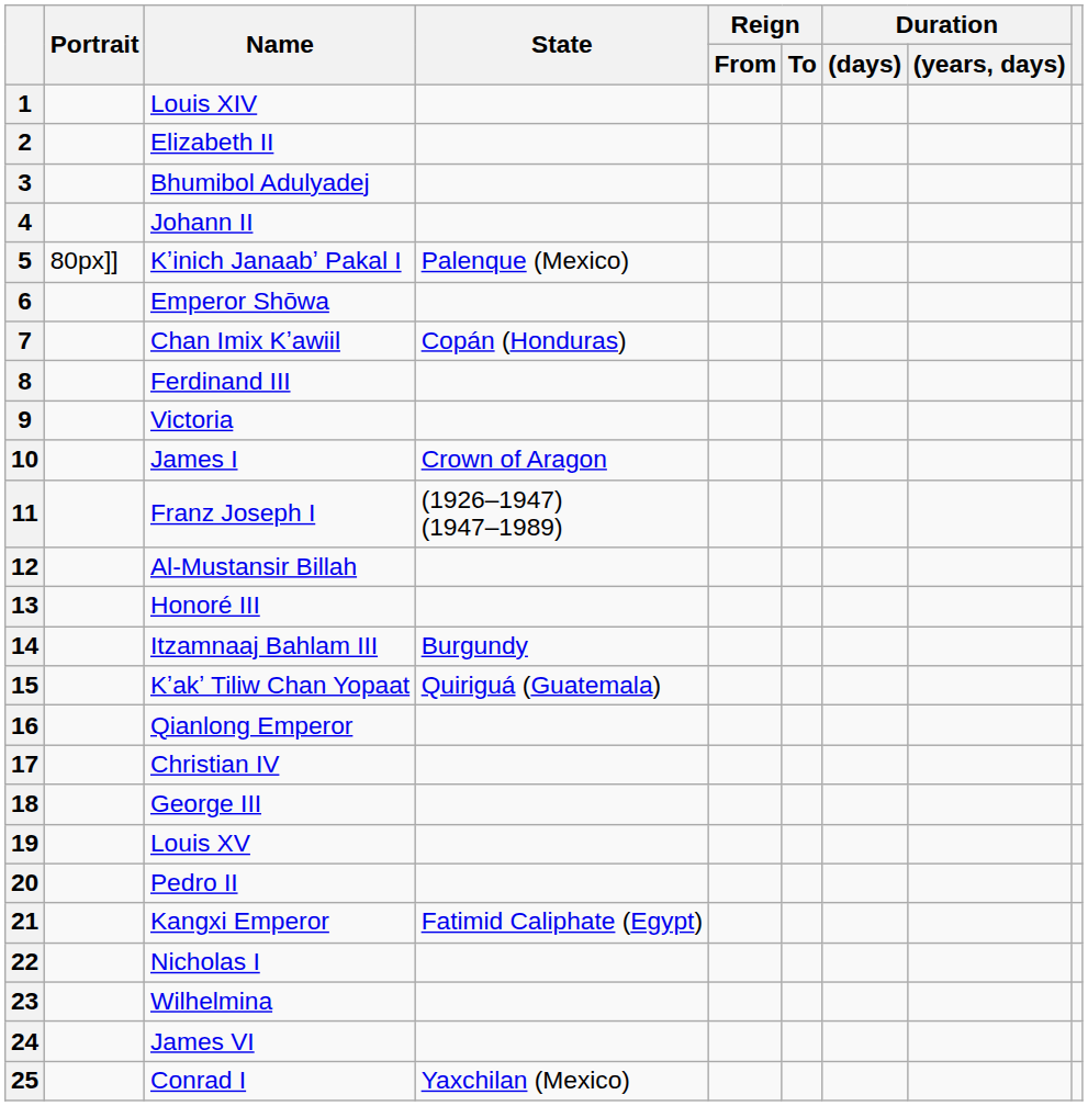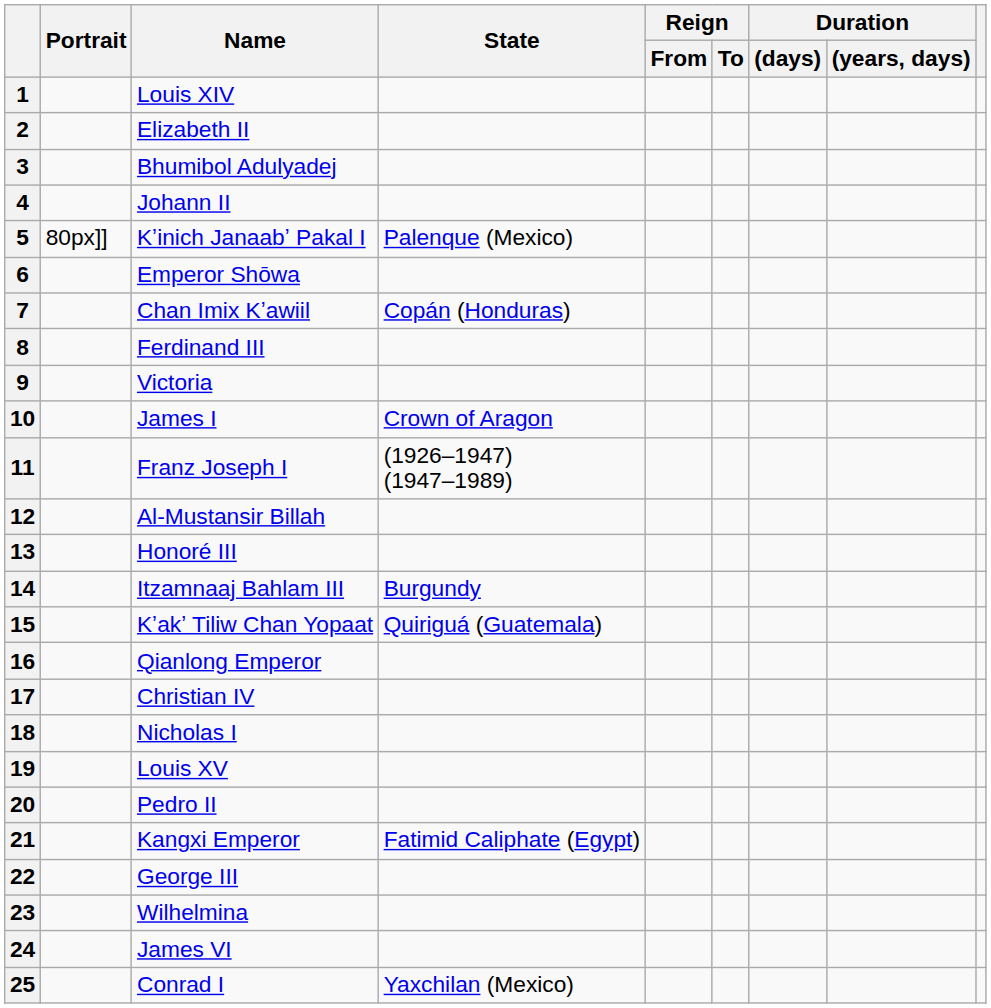18 | Name: George III -> Nicholas I
22 | Name: Nicholas I -> George III
